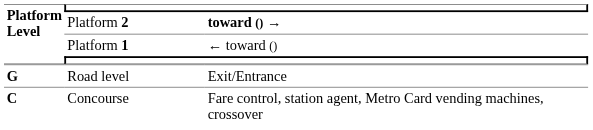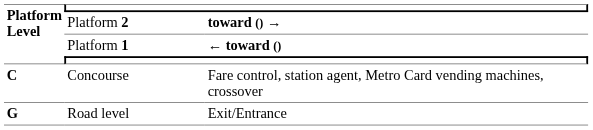Platform 1 | column 3: normal -> bold
rows swapped: Concourse <-> Road level
